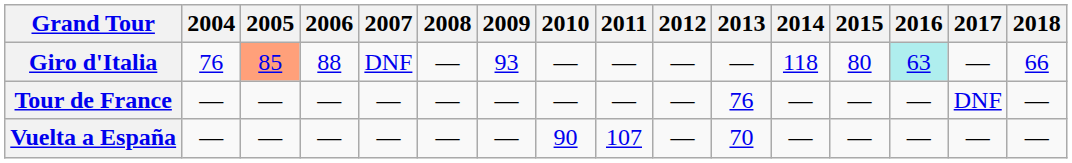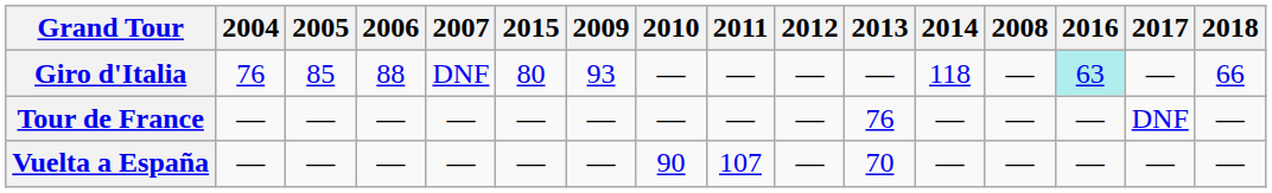columns swapped: 2008 <-> 2015
Giro d'Italia | 2005: lightsalmon background -> no background
